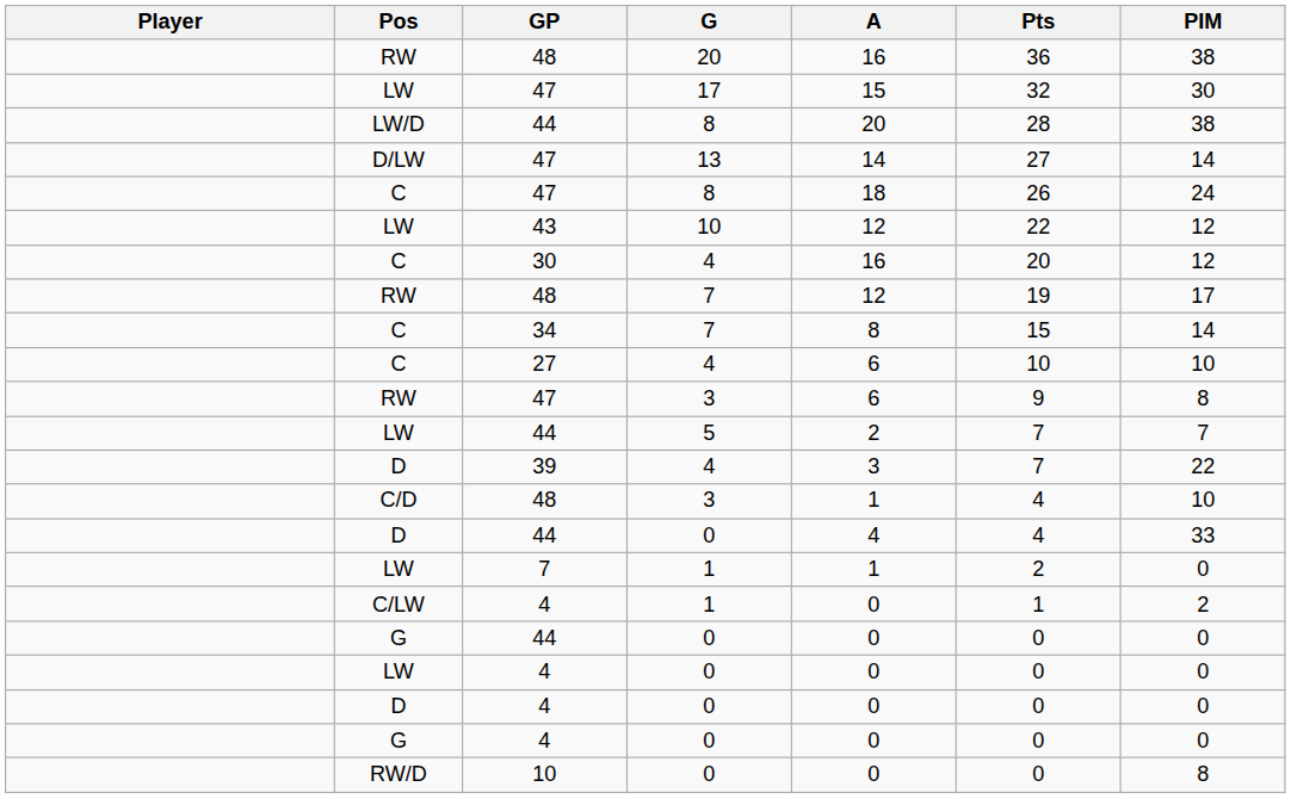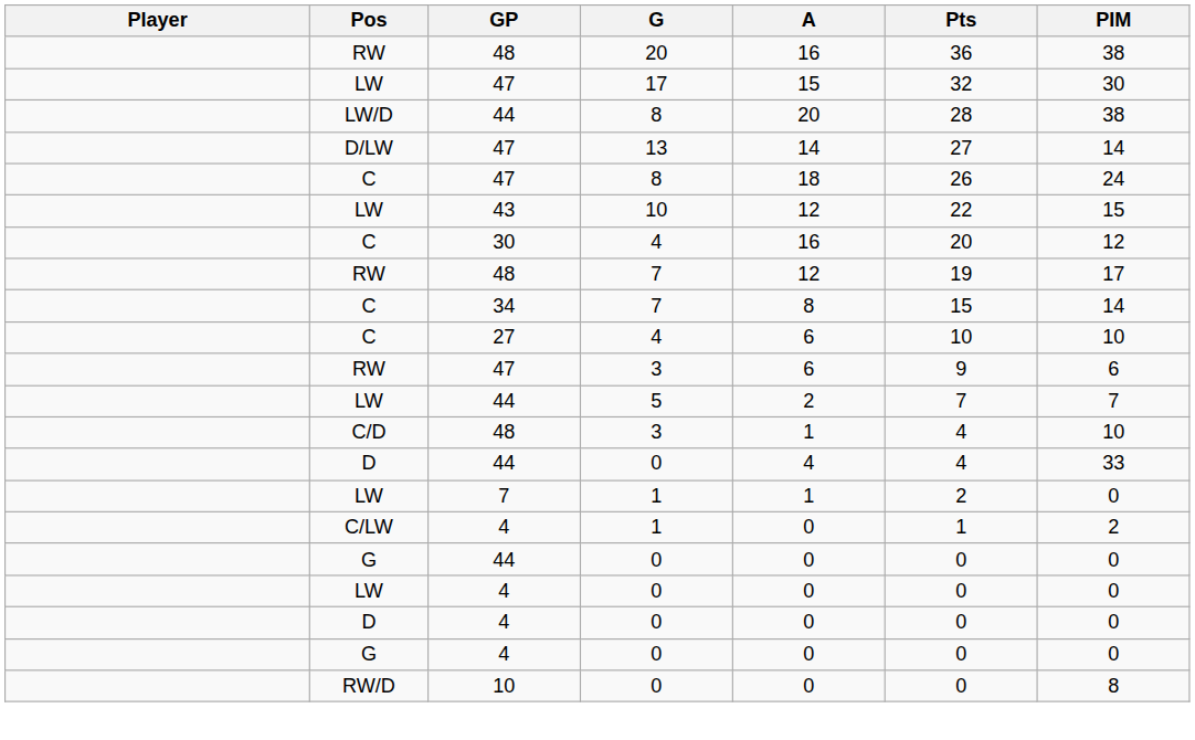43 | PIM: 12 -> 15
RW / 47 | PIM: 8 -> 6
- row: D | 39 | 4 | 3 | 7 | 22
